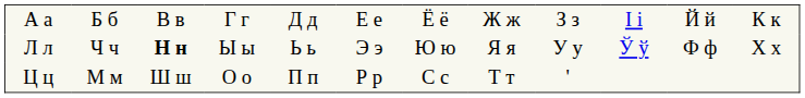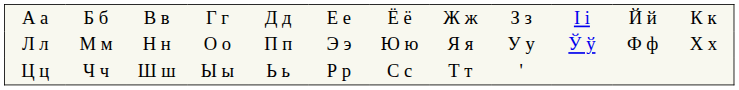Л л | column 2: Ч ч -> М м
Л л | column 3: bold -> normal
Л л | column 4: Ы ы -> О о
Л л | column 5: Ь ь -> П п
Ц ц | column 2: М м -> Ч ч
Ц ц | column 4: О о -> Ы ы
Ц ц | column 5: П п -> Ь ь
